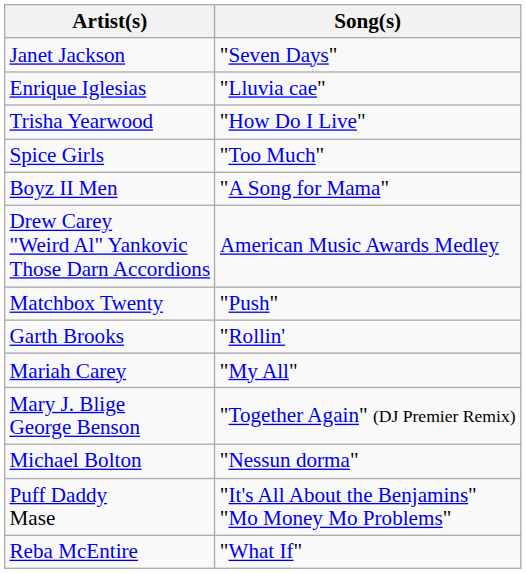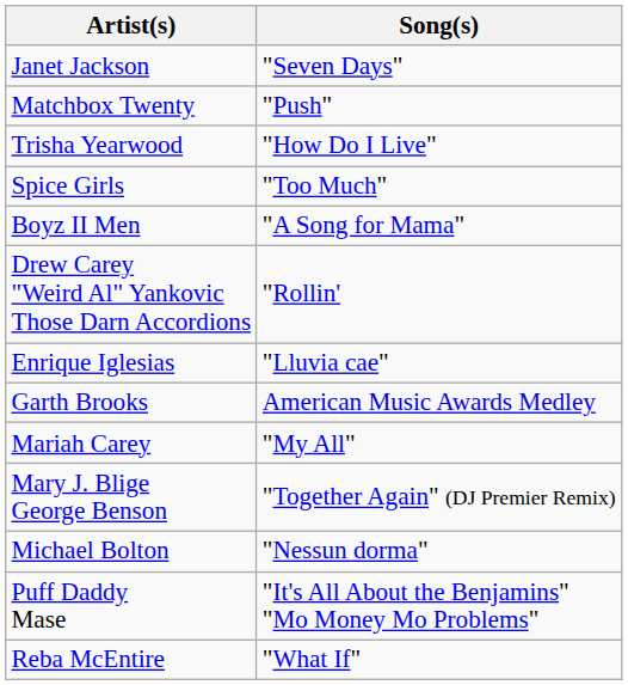rows swapped: Matchbox Twenty <-> Enrique Iglesias
Drew Carey "Weird Al" Yankovic Those Darn Accordions | Song(s): American Music Awards Medley -> "Rollin'
Garth Brooks | Song(s): "Rollin' -> American Music Awards Medley
